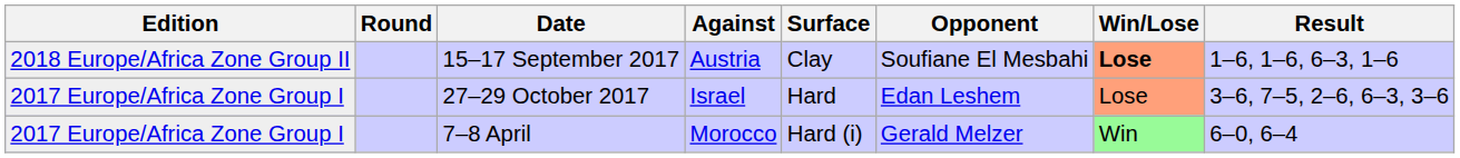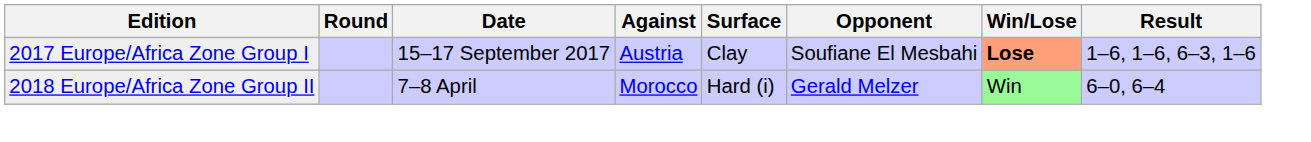15–17 September 2017 | Edition: 2018 Europe/Africa Zone Group II -> 2017 Europe/Africa Zone Group I
- row: 2017 Europe/Africa Zone Group I | 27–29 October 2017 | Israel | Hard | Edan Leshem | Lose | 3–6, 7–5, 2–6, 6–3, 3–6
7–8 April | Edition: 2017 Europe/Africa Zone Group I -> 2018 Europe/Africa Zone Group II
